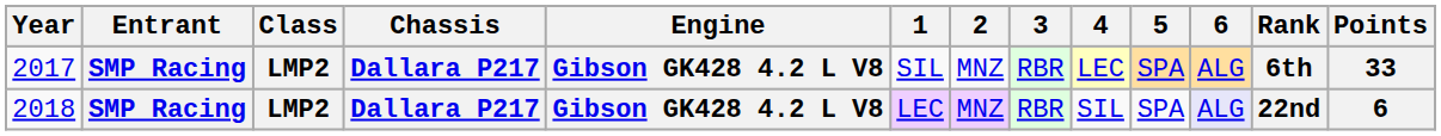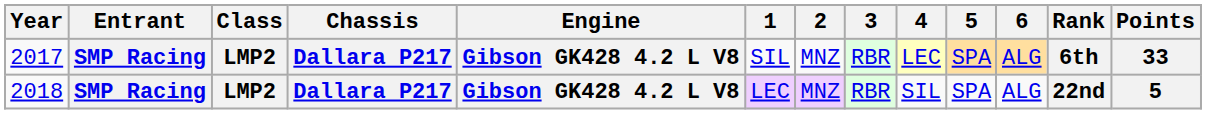2018 | 6: lavender background -> no background
2018 | Points: 6 -> 5
